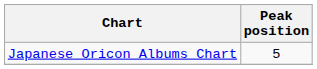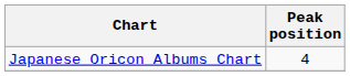Japanese Oricon Albums Chart | Peak position: 5 -> 4
